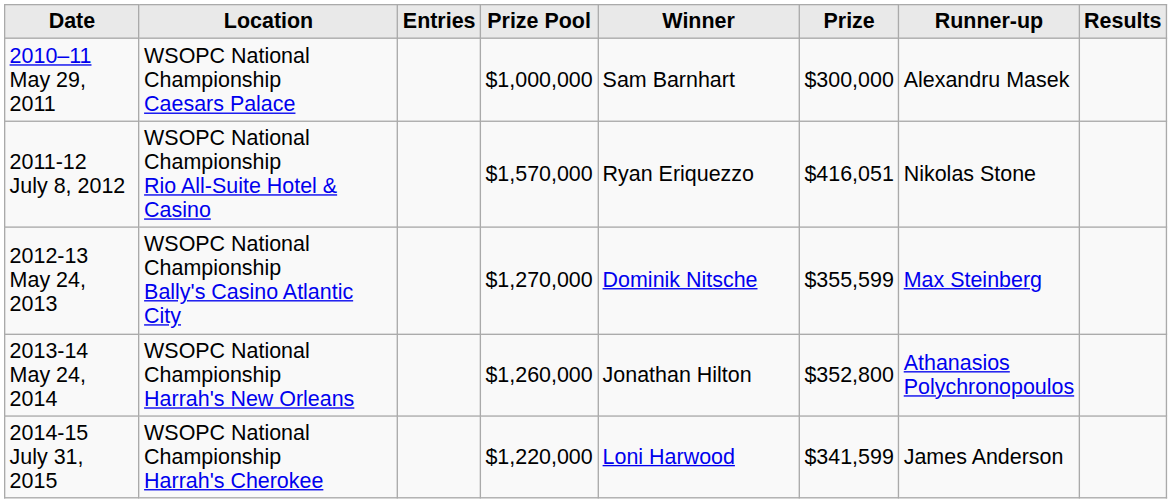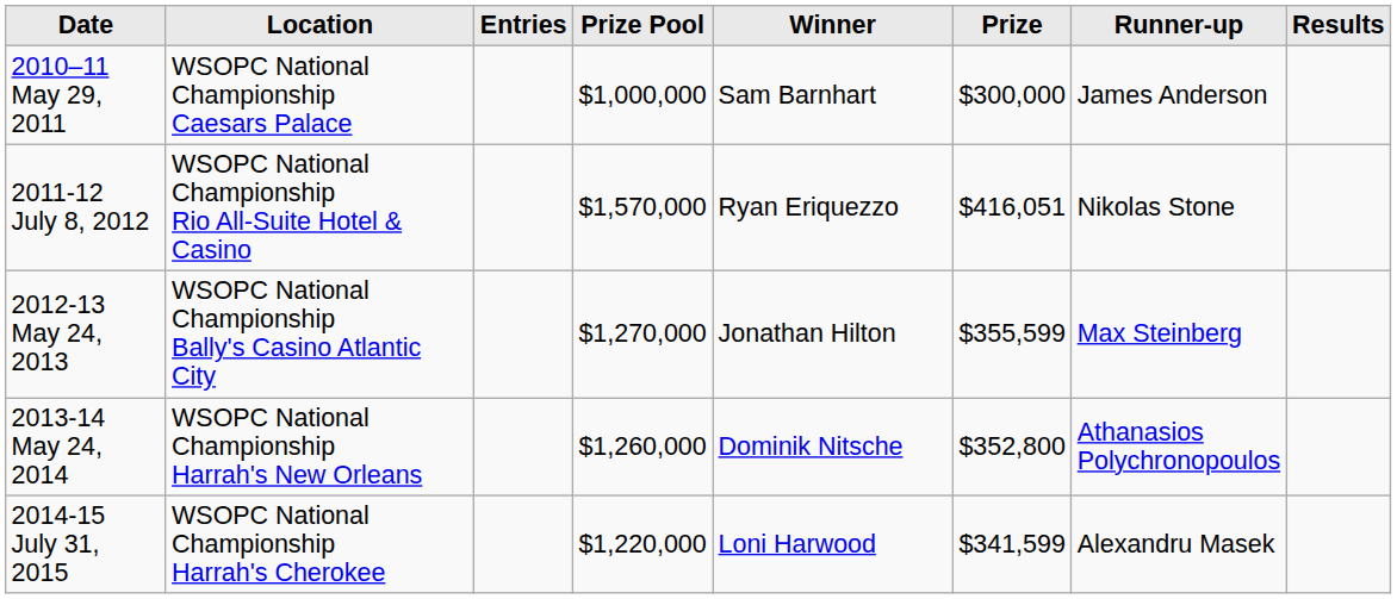2010–11 May 29, 2011 | Runner-up: Alexandru Masek -> James Anderson
2012-13 May 24, 2013 | Winner: Dominik Nitsche -> Jonathan Hilton
2013-14 May 24, 2014 | Winner: Jonathan Hilton -> Dominik Nitsche
2014-15 July 31, 2015 | Runner-up: James Anderson -> Alexandru Masek
